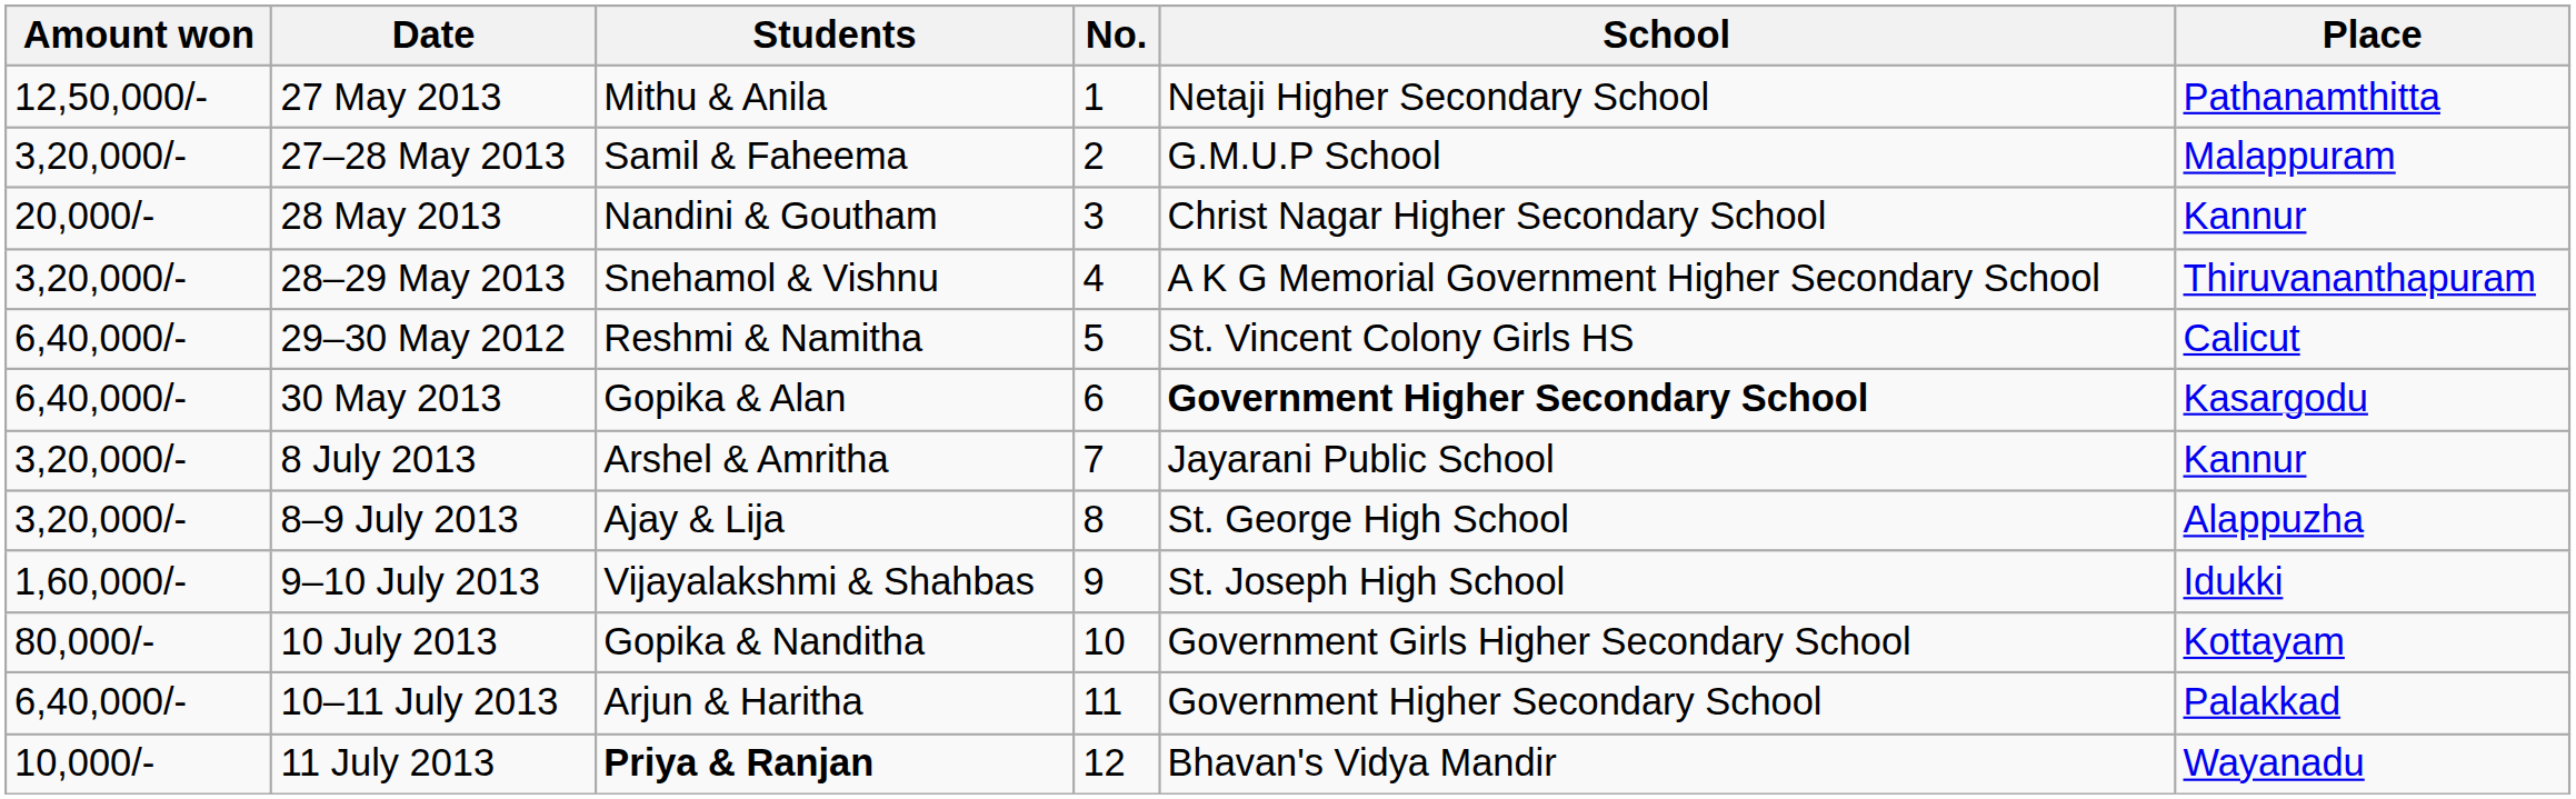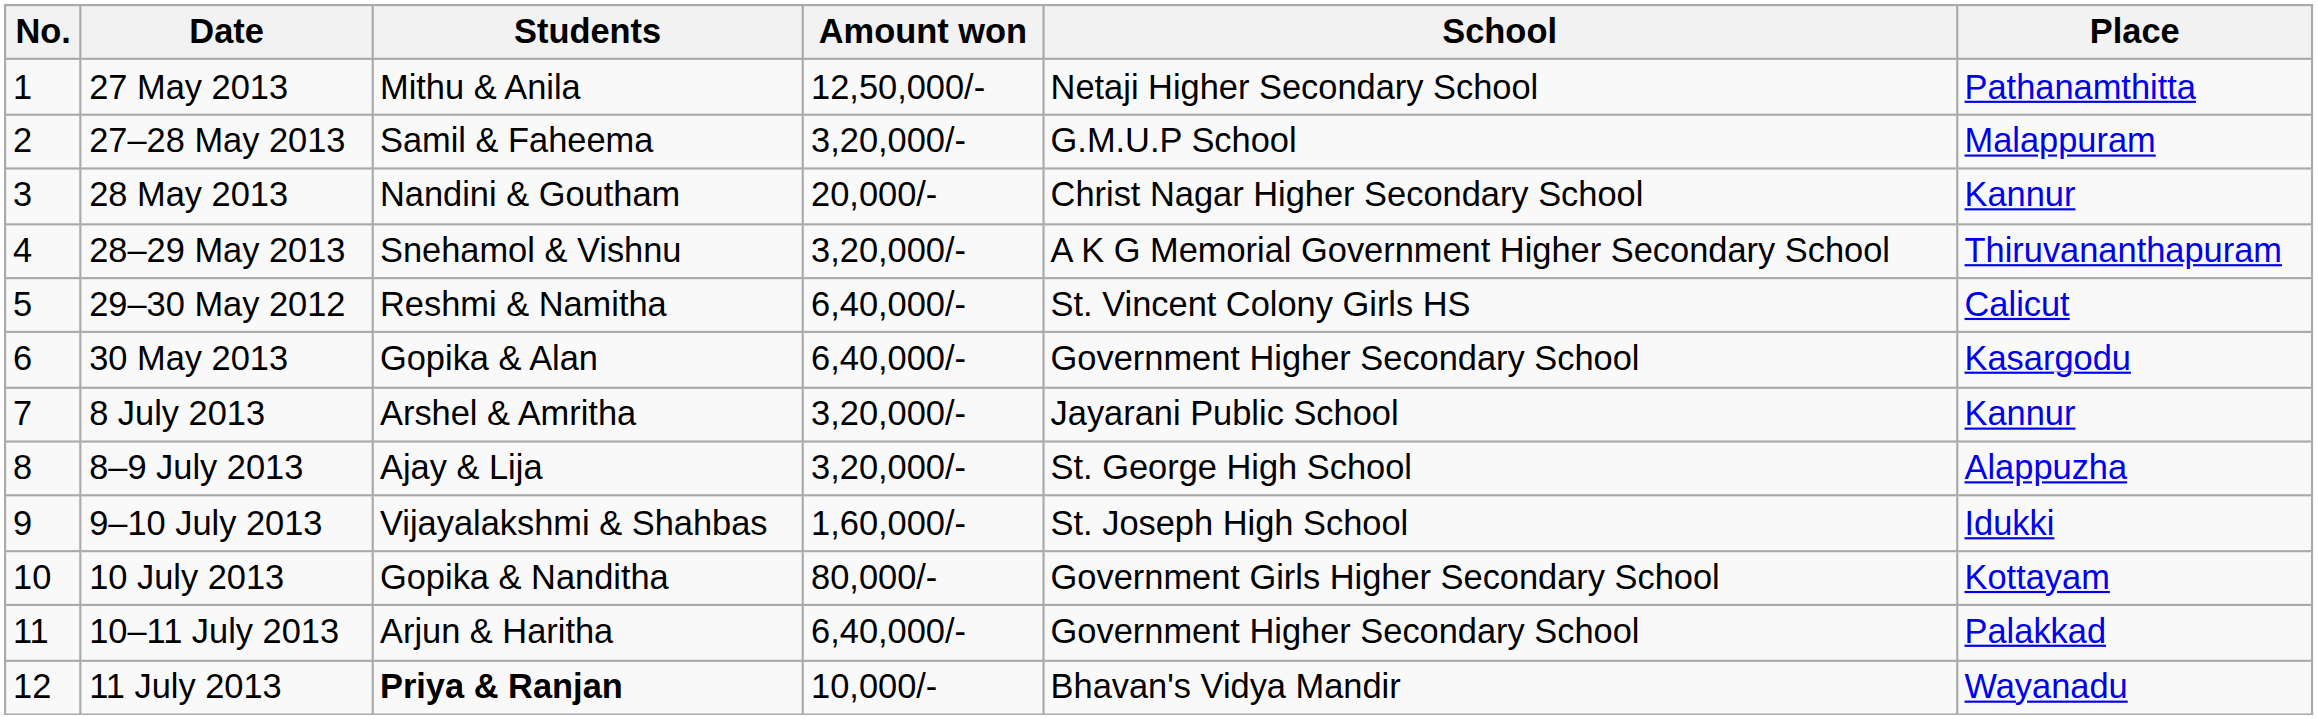columns swapped: No. <-> Amount won
30 May 2013 | School: bold -> normal
